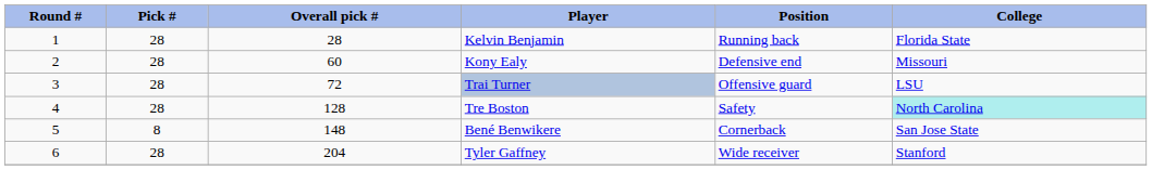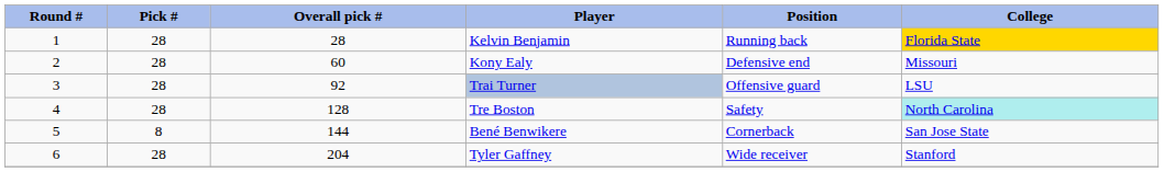Kelvin Benjamin | College: no background -> gold background
Trai Turner | Overall pick #: 72 -> 92
Bené Benwikere | Overall pick #: 148 -> 144
